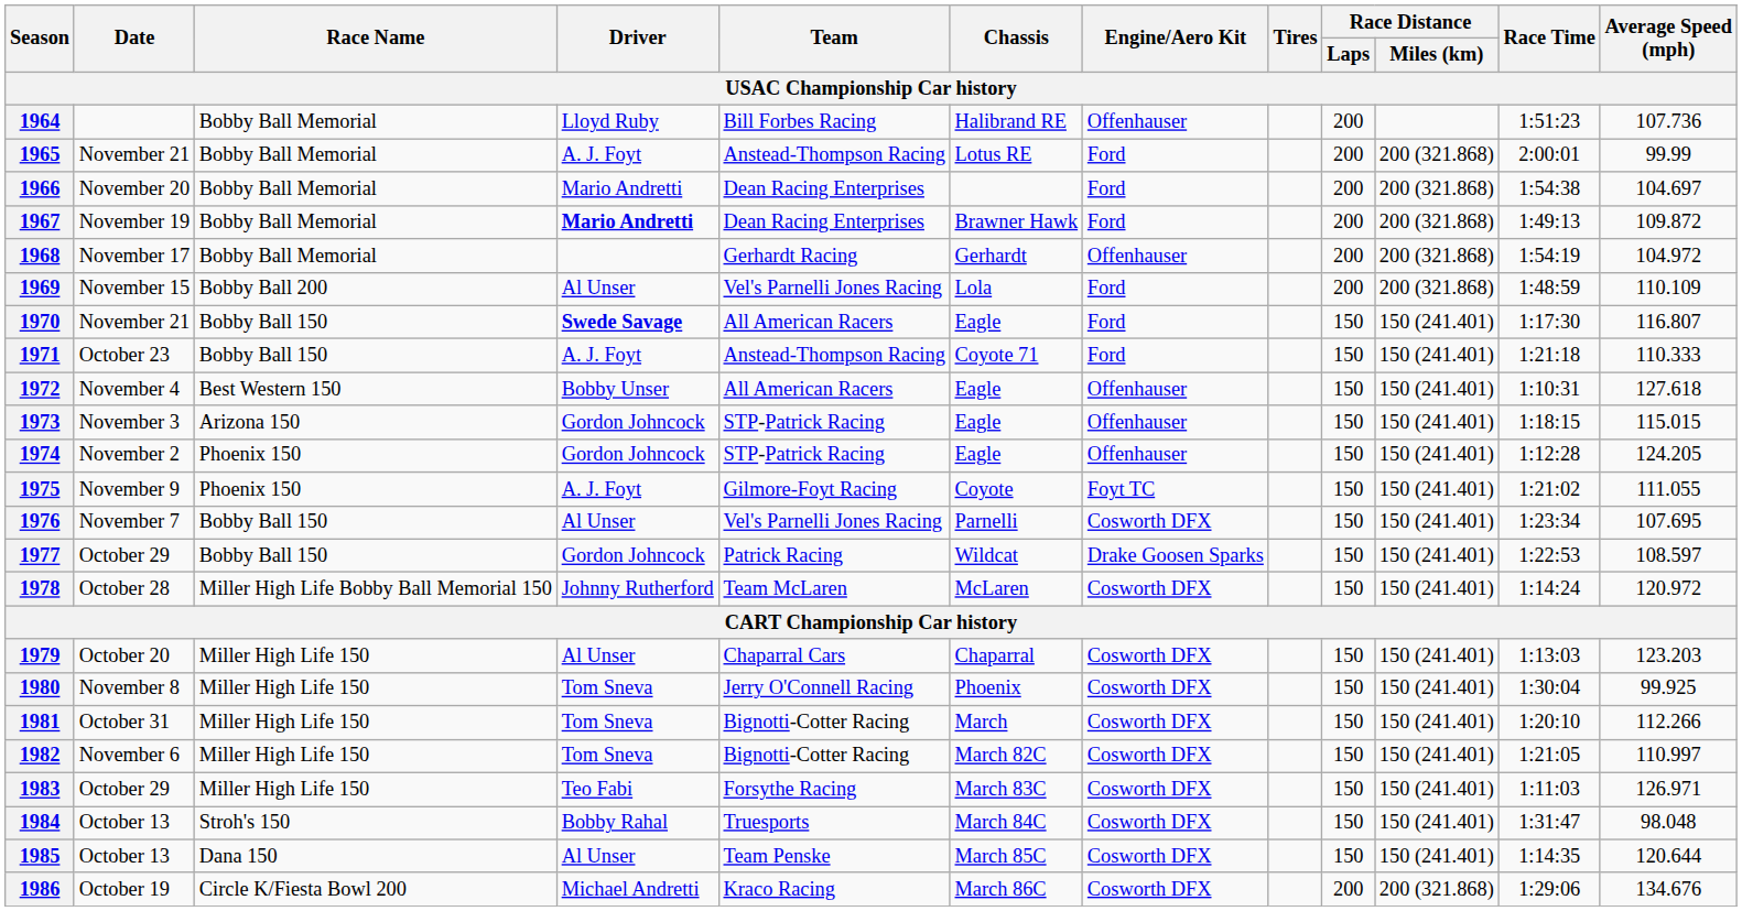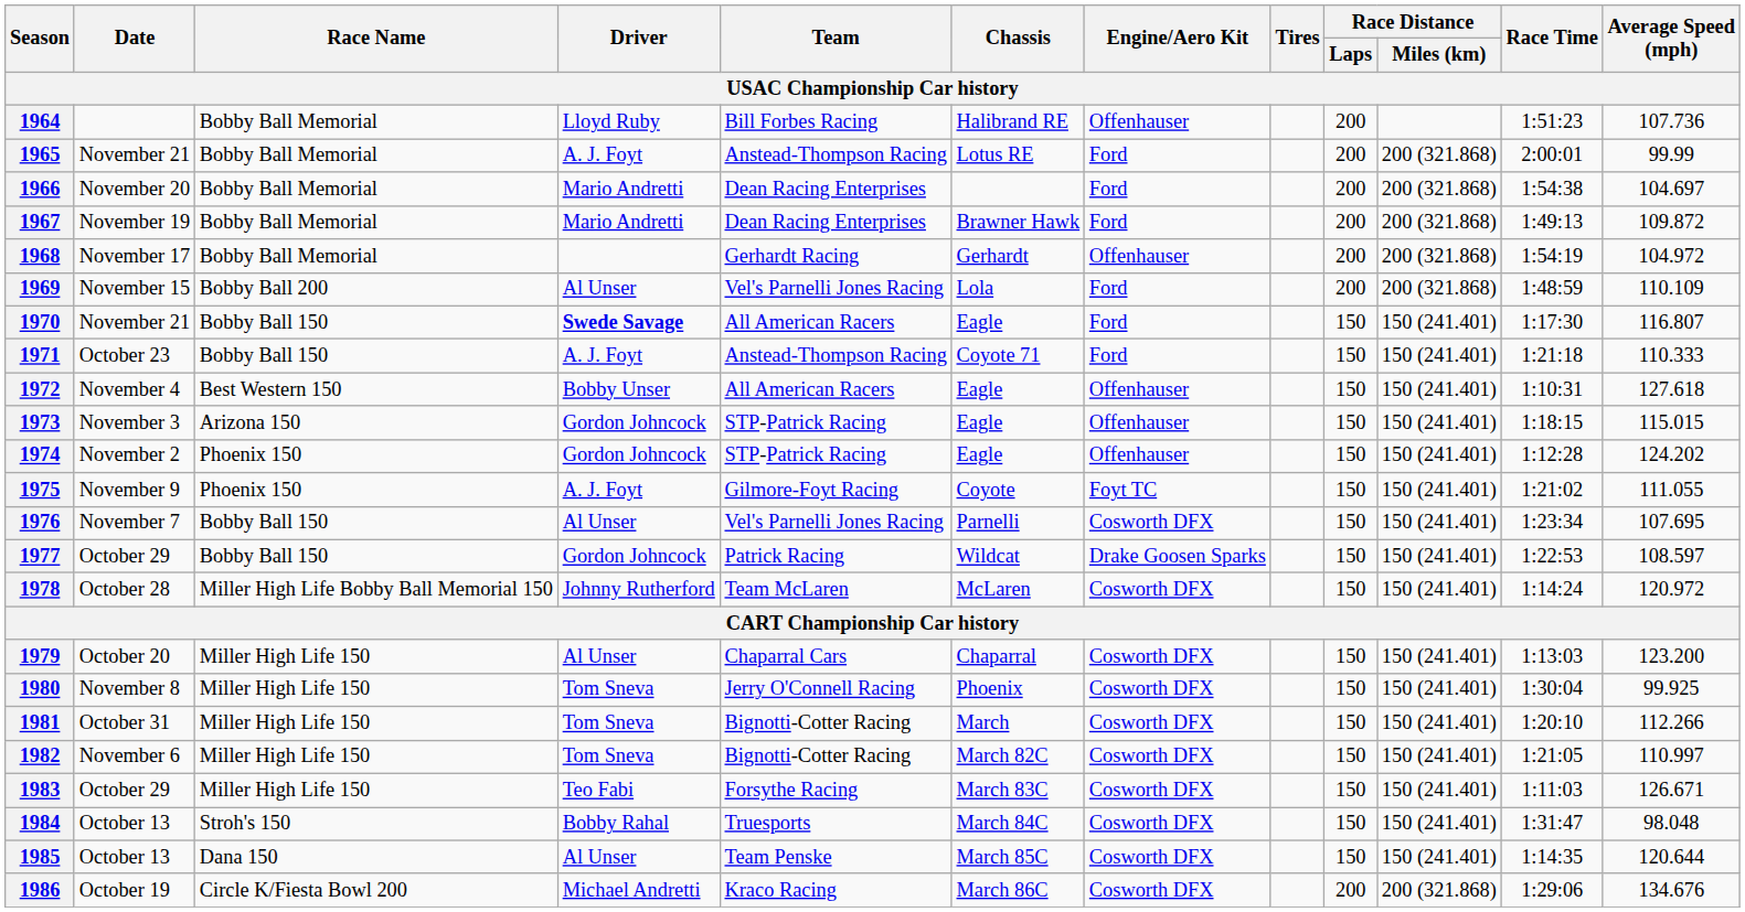1967 | Driver: bold -> normal
1974 | Average Speed (mph): 124.205 -> 124.202
1979 | Average Speed (mph): 123.203 -> 123.200
1983 | Average Speed (mph): 126.971 -> 126.671
